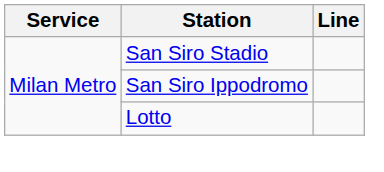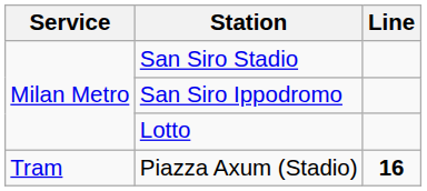+ row: Tram | Piazza Axum (Stadio) | 16
